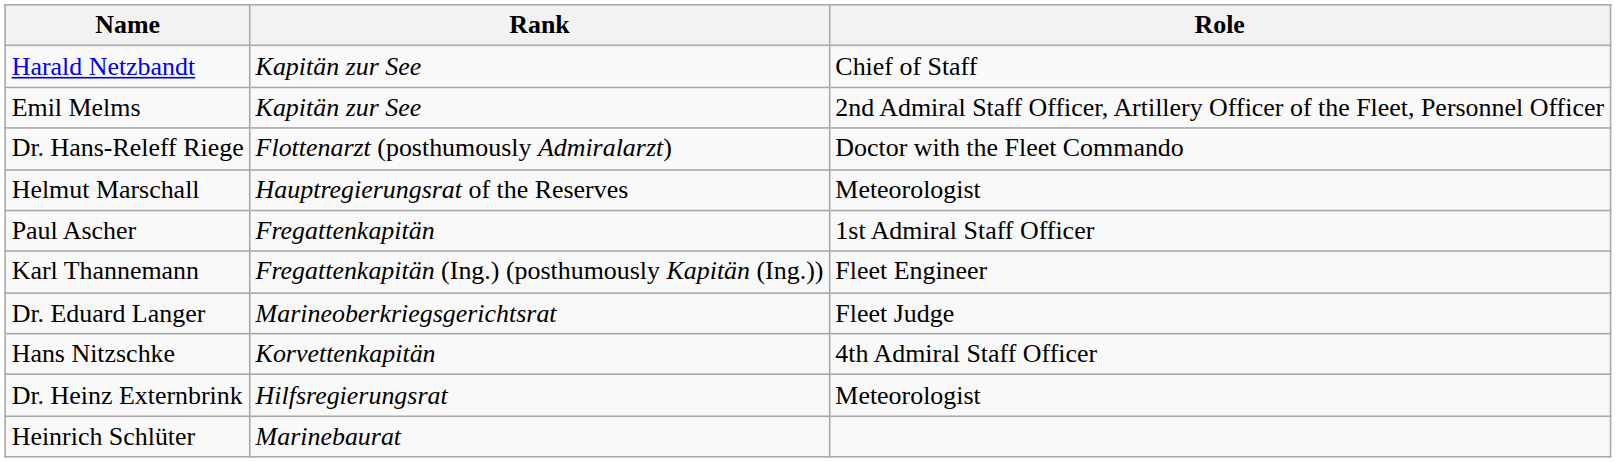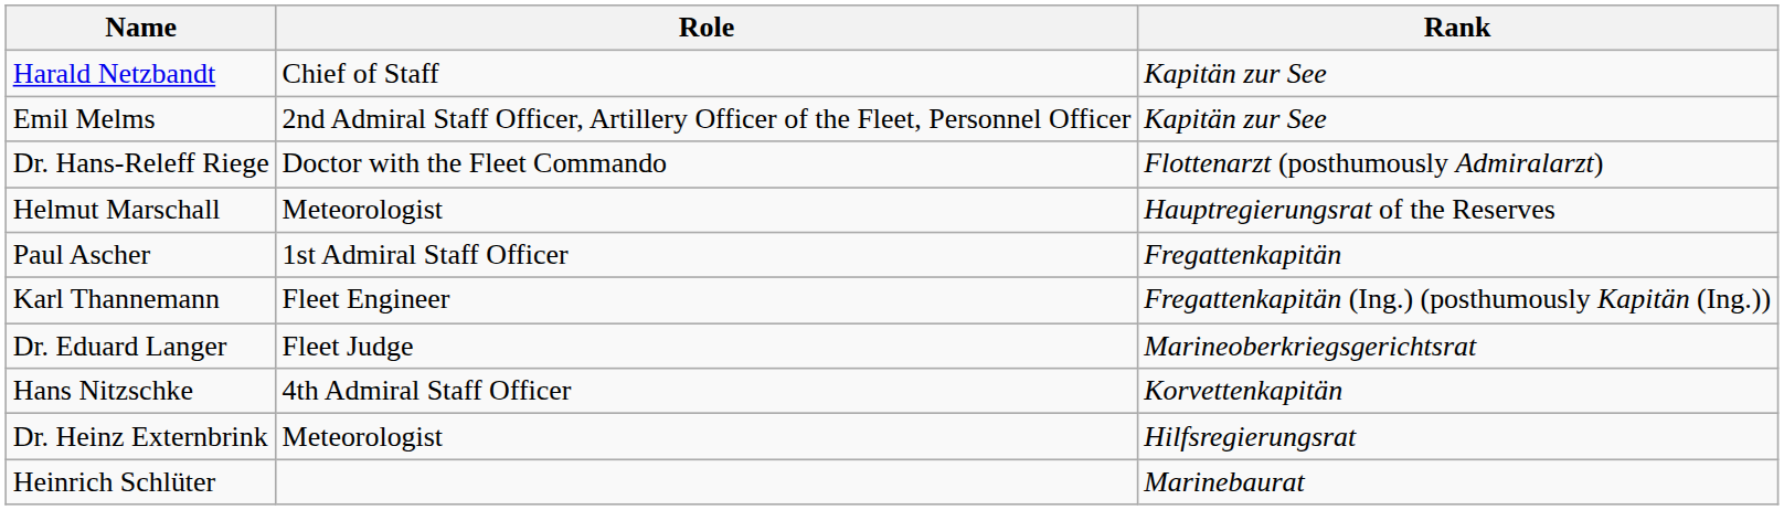columns swapped: Rank <-> Role
